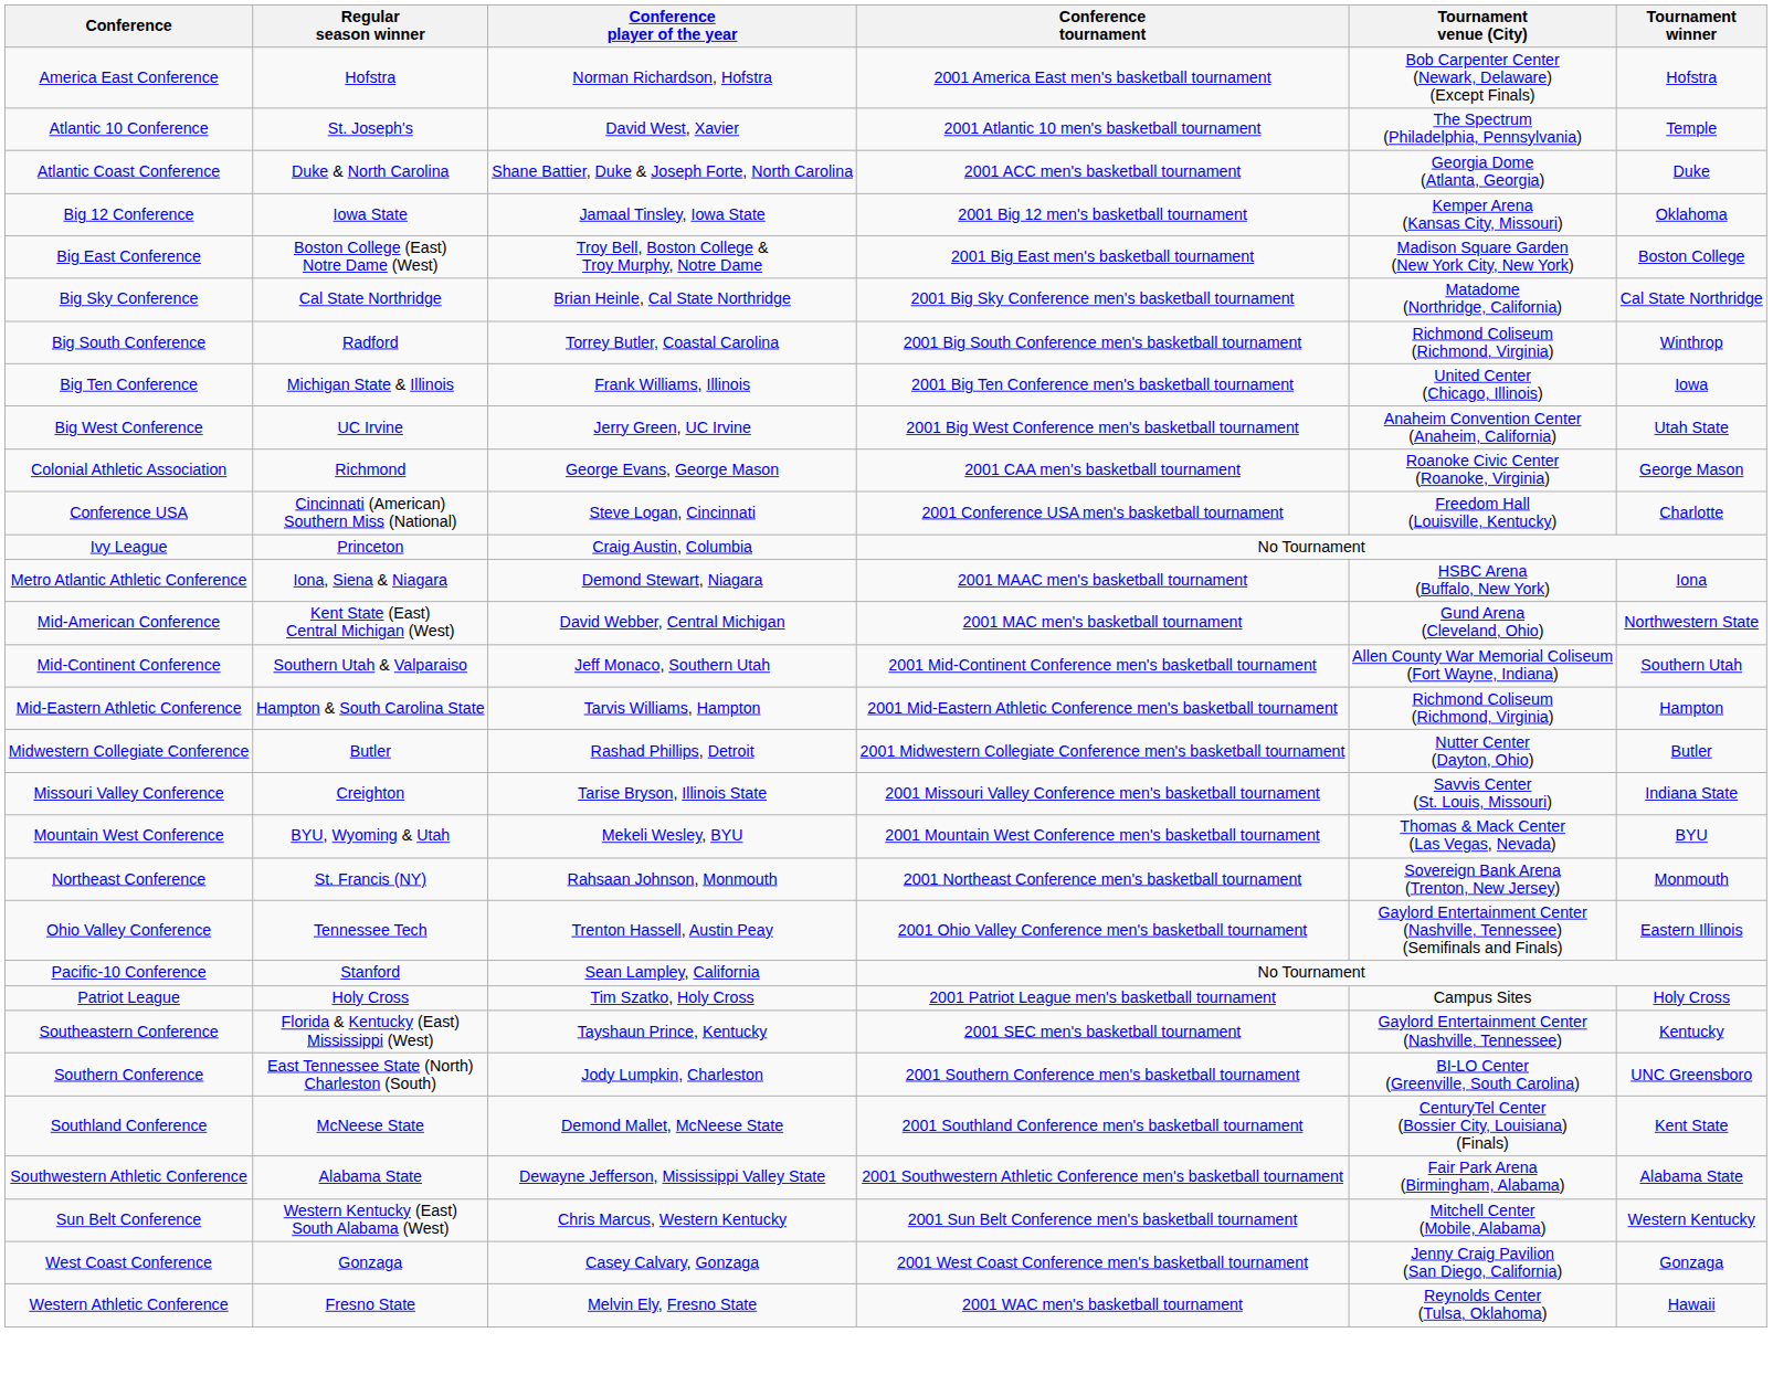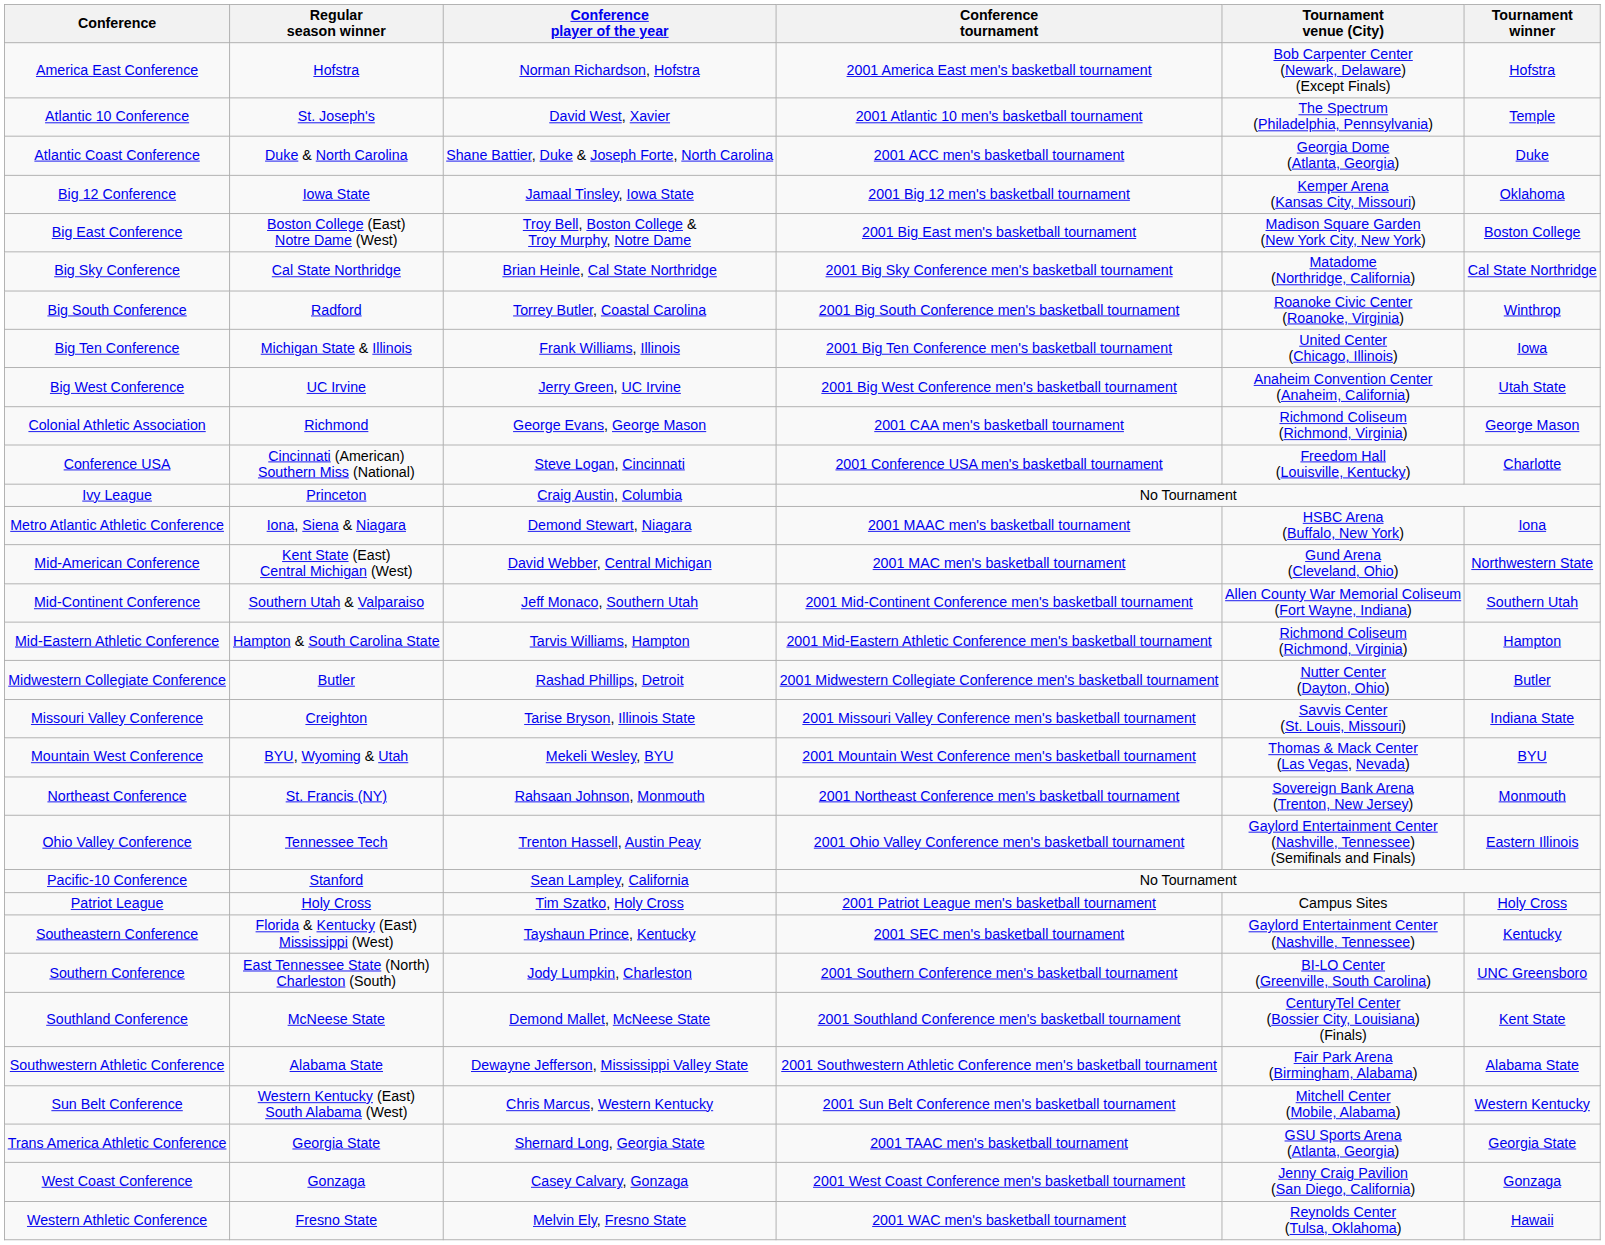Big South Conference | Tournament venue (City): Richmond Coliseum (Richmond, Virginia) -> Roanoke Civic Center (Roanoke, Virginia)
Colonial Athletic Association | Tournament venue (City): Roanoke Civic Center (Roanoke, Virginia) -> Richmond Coliseum (Richmond, Virginia)
+ row: Trans America Athletic Conference | Georgia State | Shernard Long, Georgia State | 2001 TAAC men's basketball tournament | GSU Sports Arena (Atlanta, Georgia) | Georgia State
